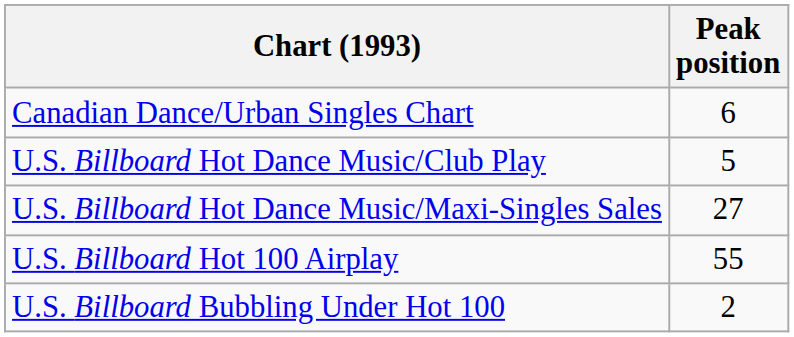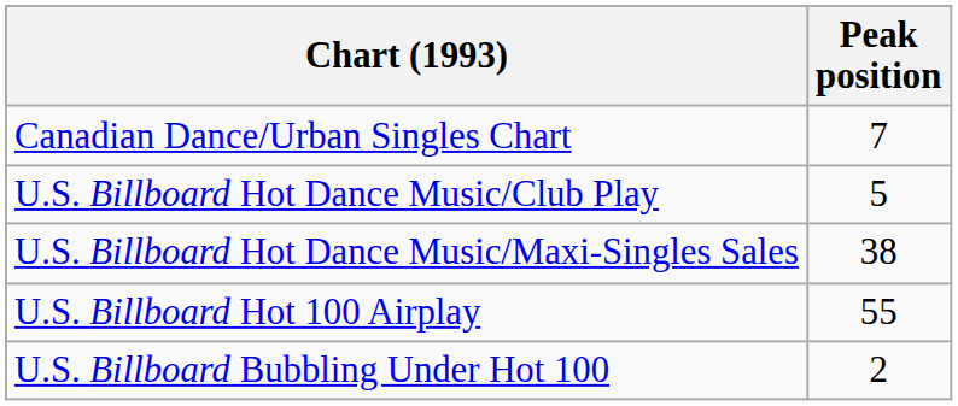Canadian Dance/Urban Singles Chart | Peak position: 6 -> 7
U.S. Billboard Hot Dance Music/Maxi-Singles Sales | Peak position: 27 -> 38
